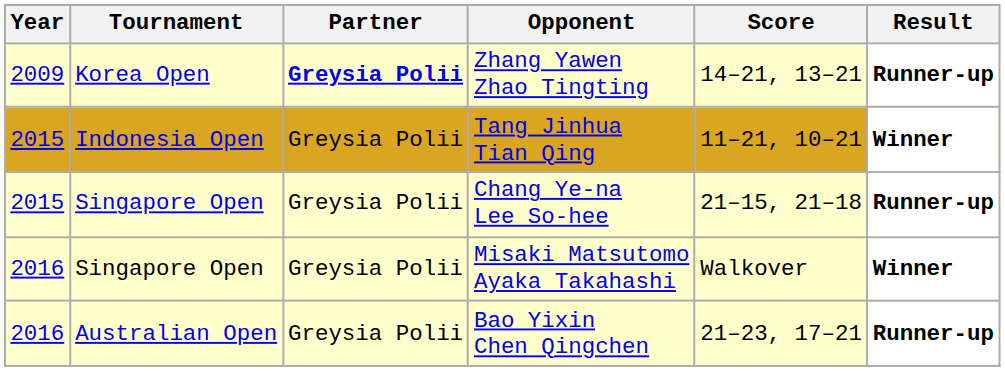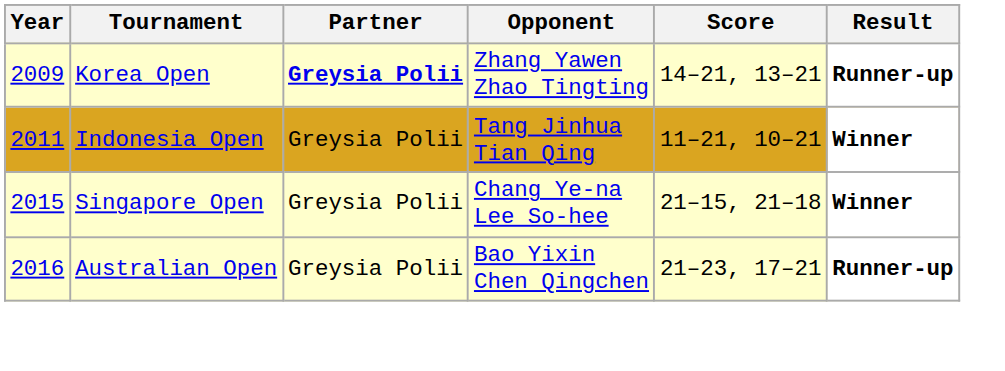Tang Jinhua Tian Qing | Year: 2015 -> 2011
Chang Ye-na Lee So-hee | Result: Runner-up -> Winner
- row: 2016 | Singapore Open | Greysia Polii | Misaki Matsutomo Ayaka Takahashi | Walkover | Winner
